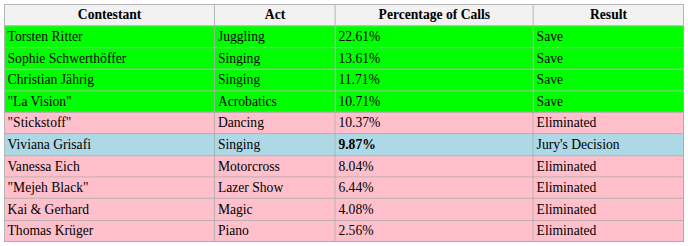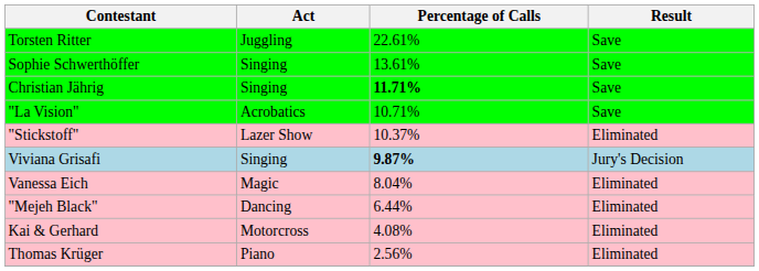Christian Jährig | Percentage of Calls: normal -> bold
"Stickstoff" | Act: Dancing -> Lazer Show
Vanessa Eich | Act: Motorcross -> Magic
"Mejeh Black" | Act: Lazer Show -> Dancing
Kai & Gerhard | Act: Magic -> Motorcross
